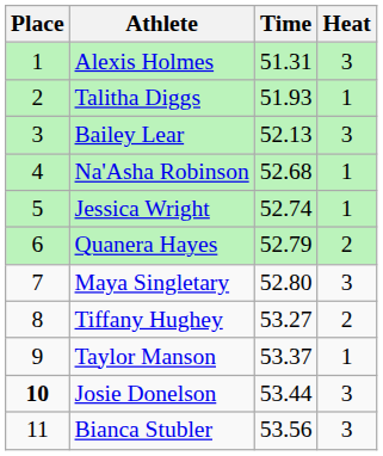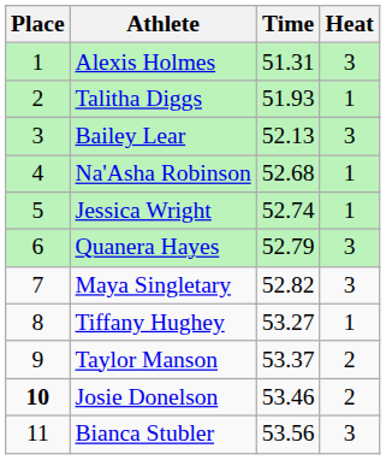Quanera Hayes | Heat: 2 -> 3
Maya Singletary | Time: 52.80 -> 52.82
Tiffany Hughey | Heat: 2 -> 1
Taylor Manson | Heat: 1 -> 2
Josie Donelson | Time: 53.44 -> 53.46
Josie Donelson | Heat: 3 -> 2
